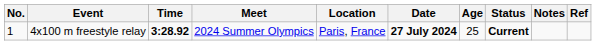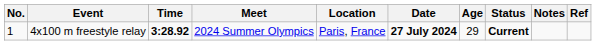4x100 m freestyle relay | Age: 25 -> 29
